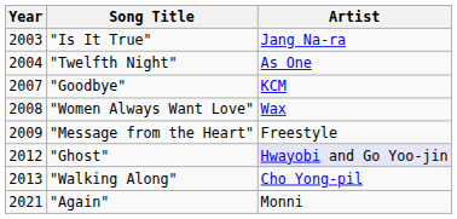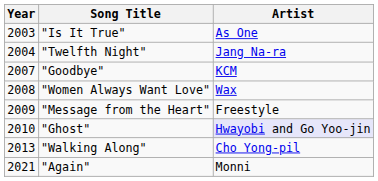"Is It True" | Artist: Jang Na-ra -> As One
"Twelfth Night" | Artist: As One -> Jang Na-ra
"Ghost" | Year: 2012 -> 2010
